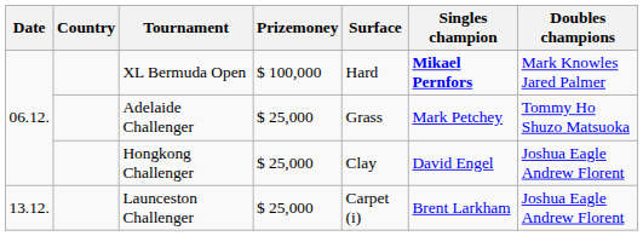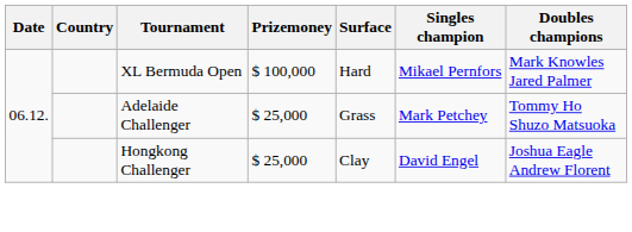XL Bermuda Open | Singles champion: bold -> normal
- row: 13.12. | Launceston Challenger | $ 25,000 | Carpet (i) | Brent Larkham | Joshua Eagle Andrew Florent
